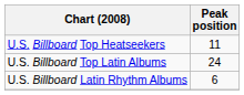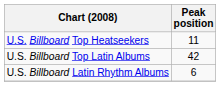U.S. Billboard Top Latin Albums | Peak position: 24 -> 42
